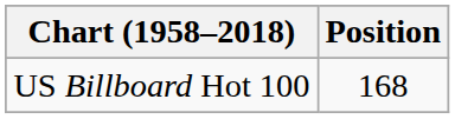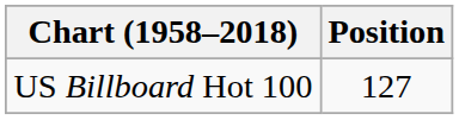US Billboard Hot 100 | Position: 168 -> 127
